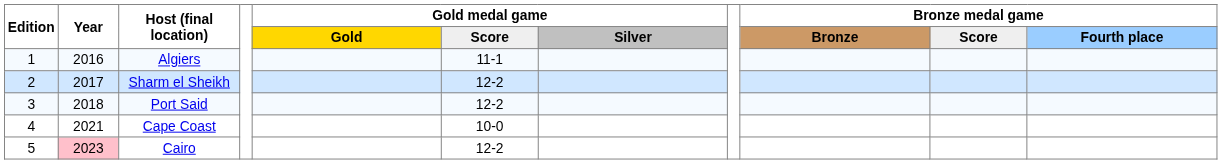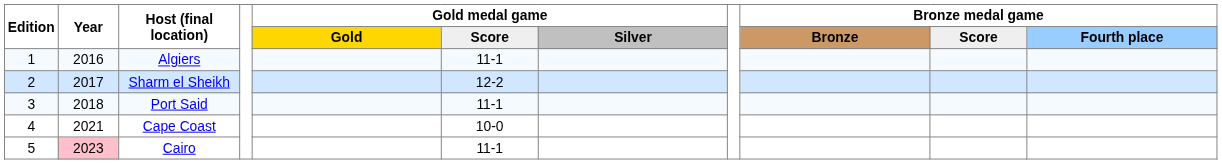Port Said | column 6: 12-2 -> 11-1
Cairo | column 6: 12-2 -> 11-1
